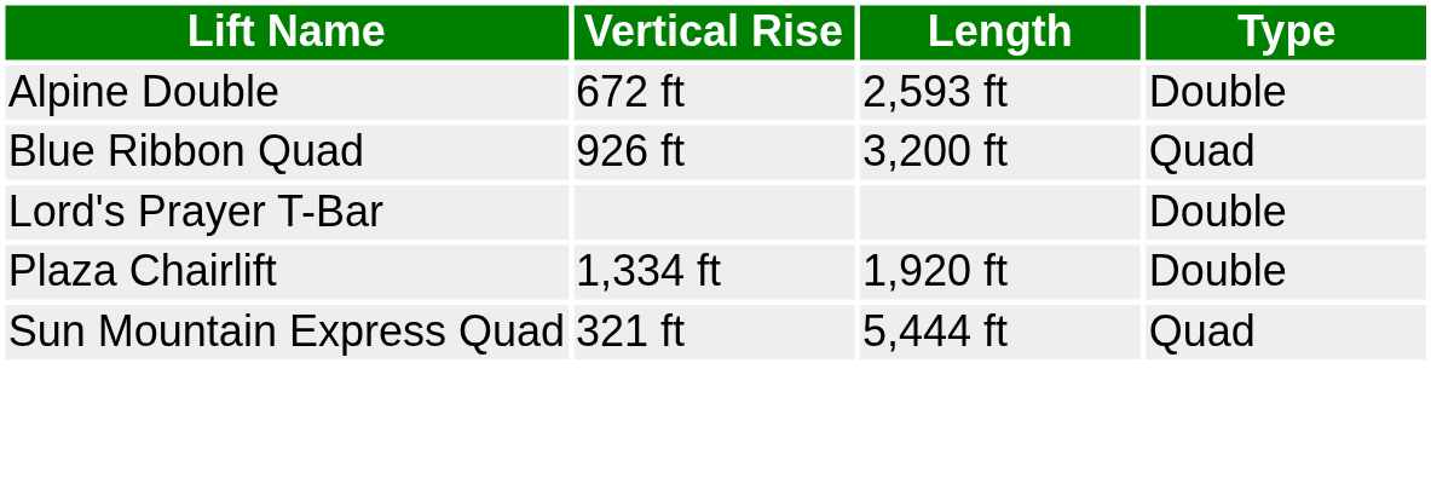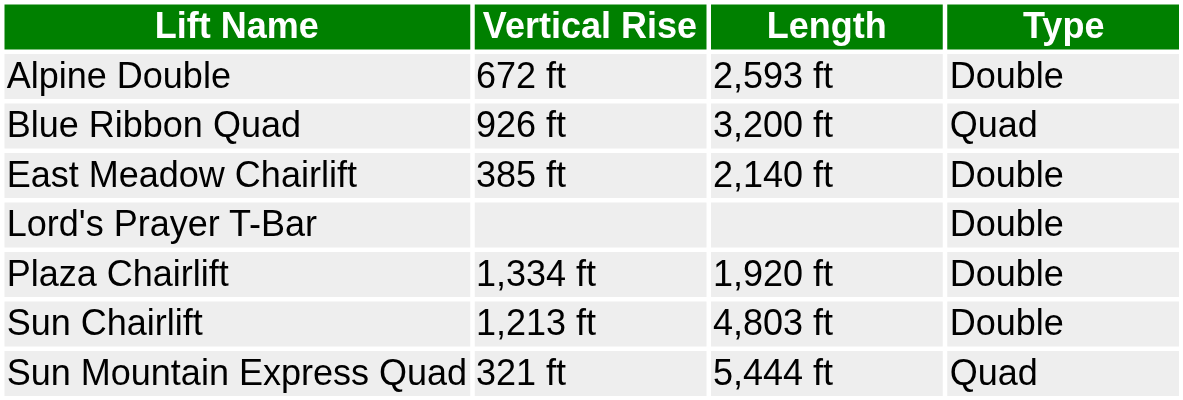+ row: East Meadow Chairlift | 385 ft | 2,140 ft | Double
+ row: Sun Chairlift | 1,213 ft | 4,803 ft | Double
